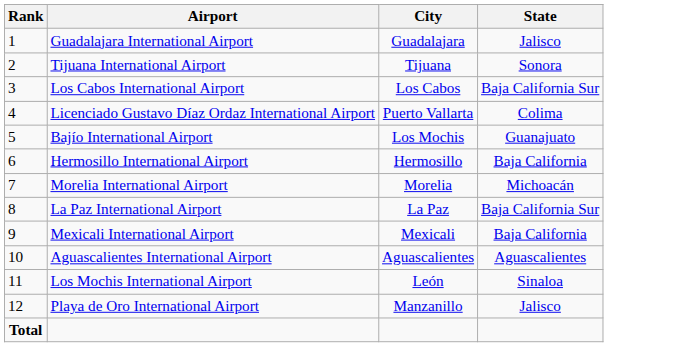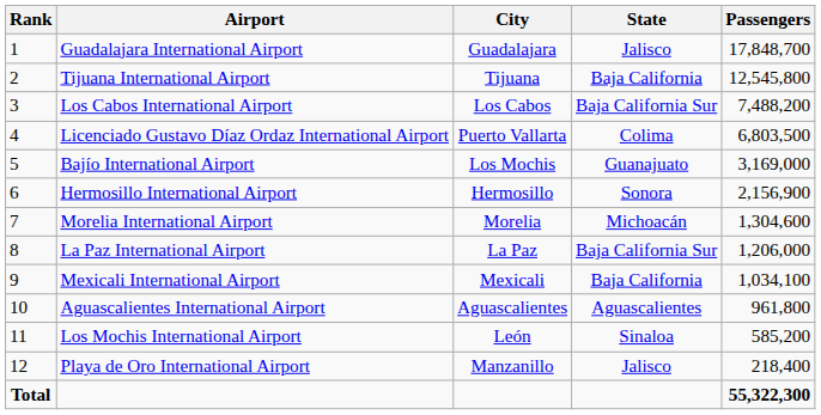+ column: Passengers | 17,848,700 | 12,545,800 | 7,488,200 | 6,803,500 | 3,169,000 | 2,156,900 | 1,304,600 | 1,206,000 | 1,034,100 | 961,800 | 585,200 | 218,400 | 55,322,300
Tijuana International Airport | State: Sonora -> Baja California
Hermosillo International Airport | State: Baja California -> Sonora
